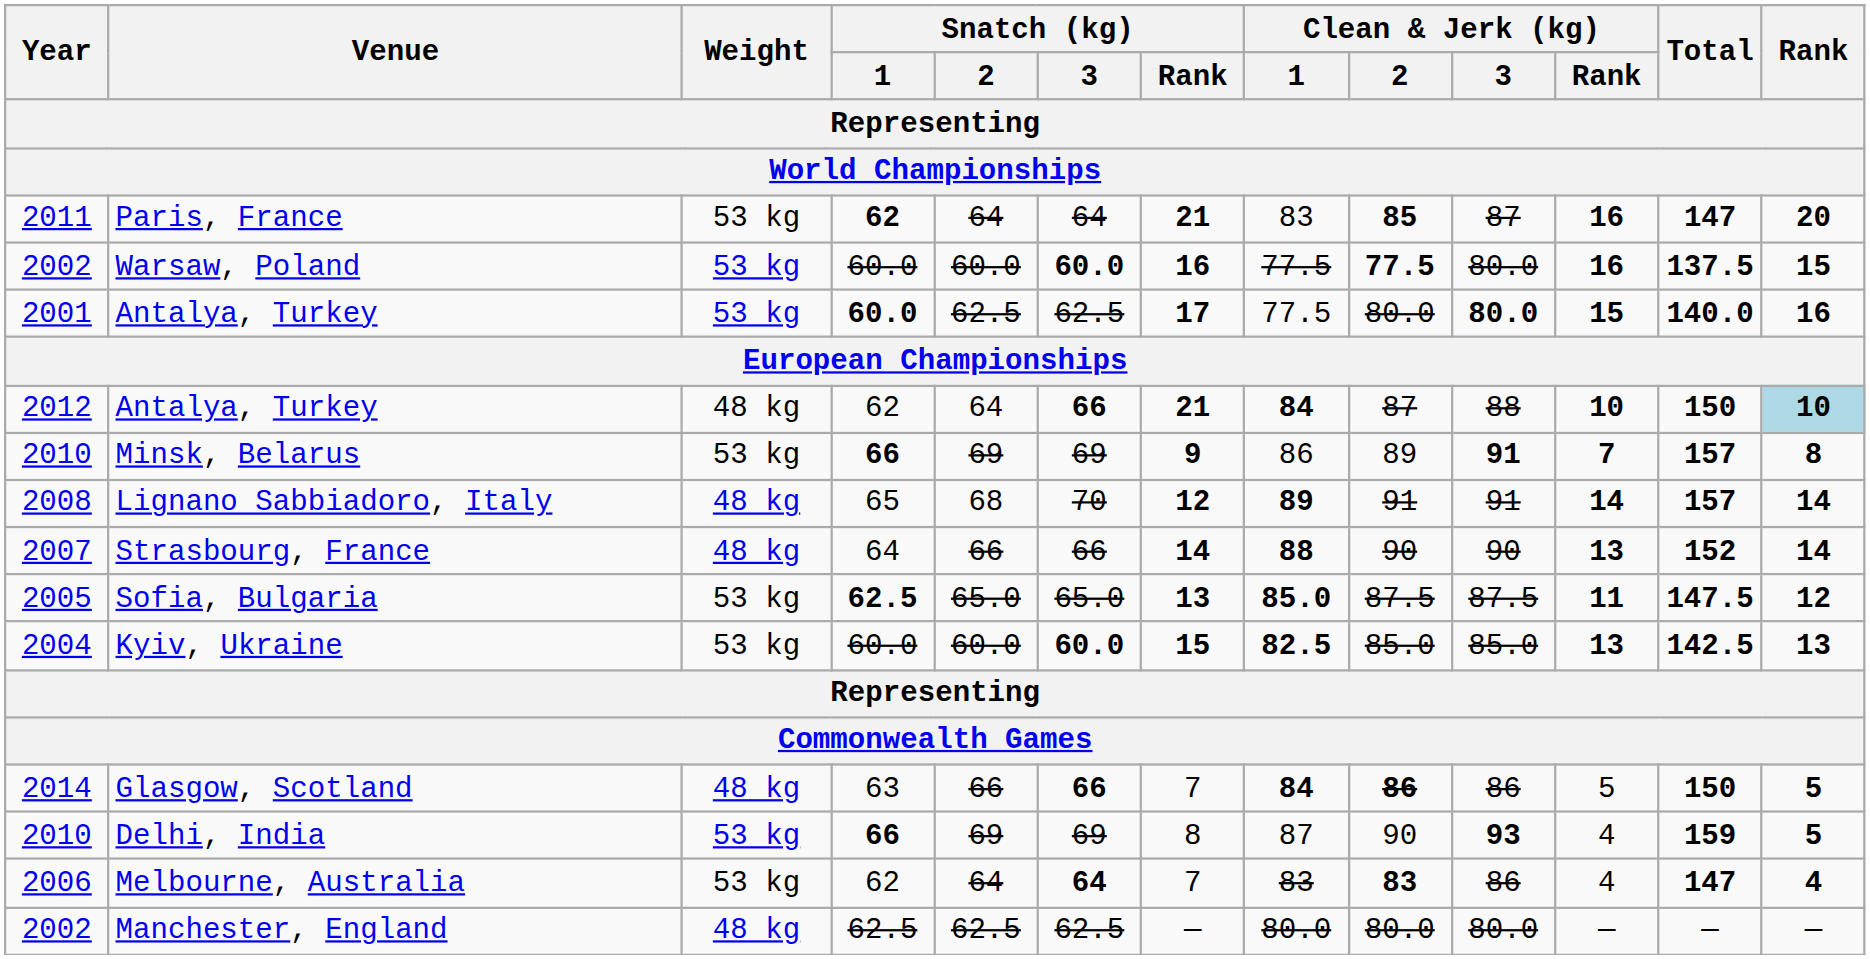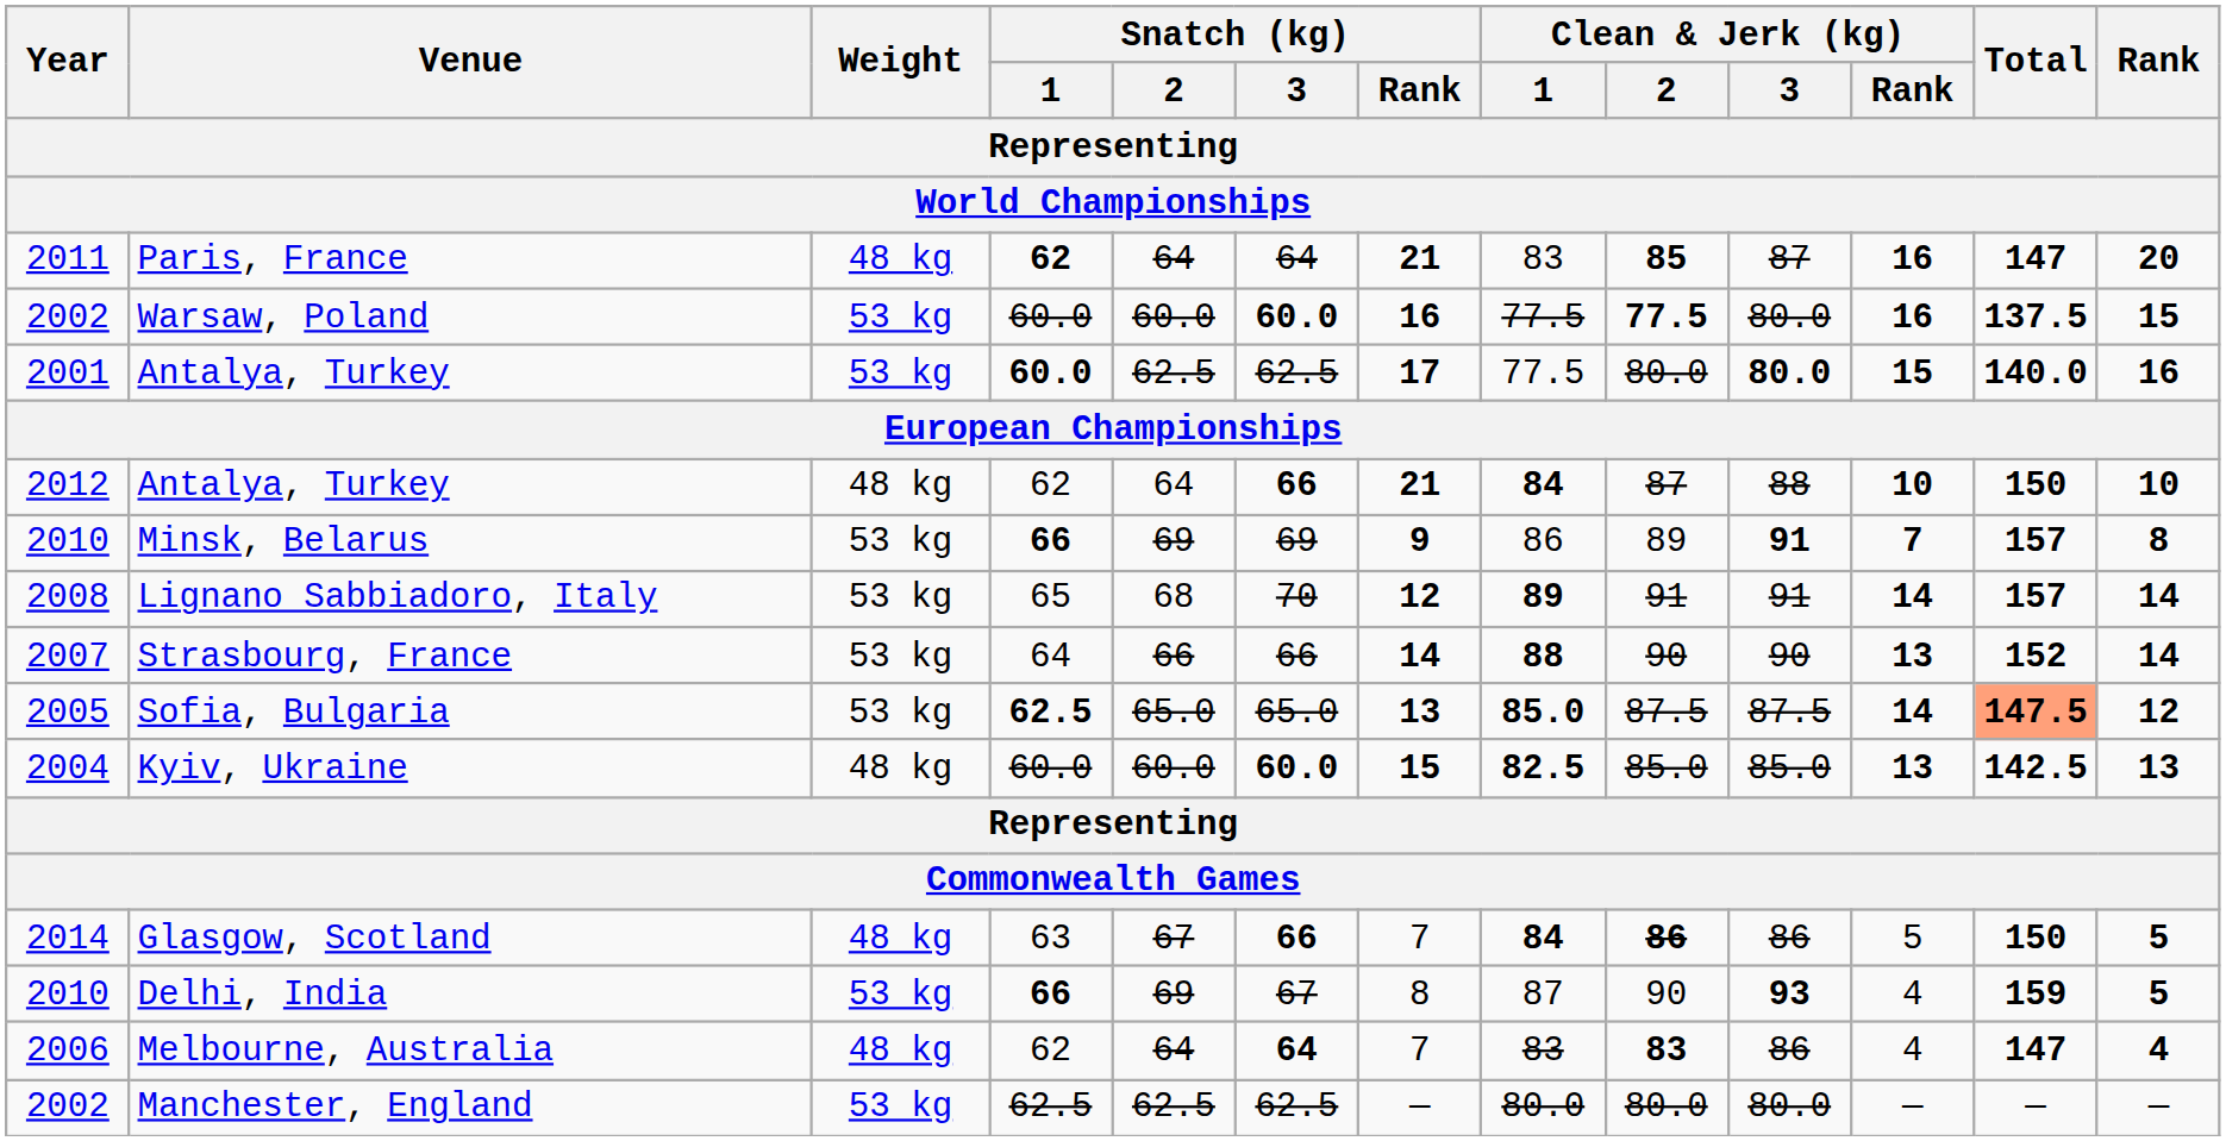Paris, France | Weight / World Championships: 53 kg -> 48 kg
2012 / Antalya, Turkey | Rank / World Championships: lightblue background -> no background
Lignano Sabbiadoro, Italy | Weight / World Championships: 48 kg -> 53 kg
Strasbourg, France | Weight / World Championships: 48 kg -> 53 kg
Sofia, Bulgaria | Clean & Jerk (kg) / Rank / World Championships: 11 -> 14
Sofia, Bulgaria | Total / World Championships: no background -> lightsalmon background
Kyiv, Ukraine | Weight / World Championships: 53 kg -> 48 kg
Glasgow, Scotland | Snatch (kg) / 2 / World Championships: 66 -> 67
Delhi, India | Snatch (kg) / 3 / World Championships: 69 -> 67
Melbourne, Australia | Weight / World Championships: 53 kg -> 48 kg
Manchester, England | Weight / World Championships: 48 kg -> 53 kg
